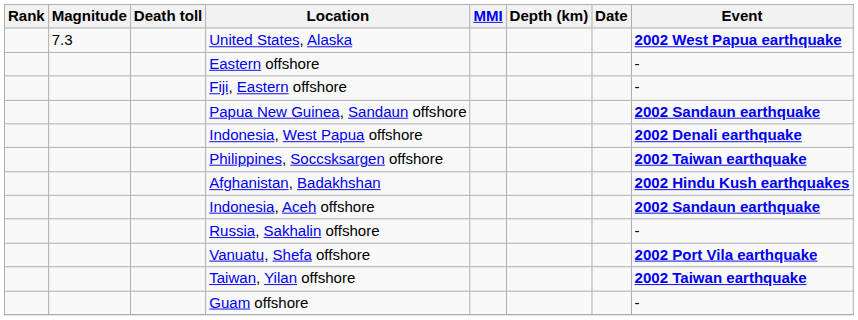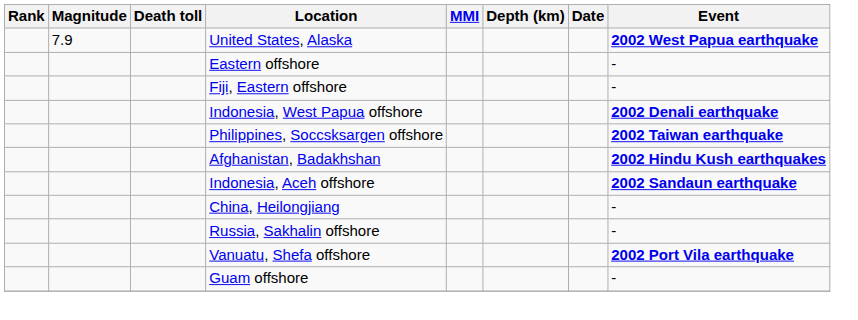United States, Alaska | Magnitude: 7.3 -> 7.9
- row: Papua New Guinea, Sandaun offshore | 2002 Sandaun earthquake
+ row: China, Heilongjiang | -
- row: Taiwan, Yilan offshore | 2002 Taiwan earthquake
